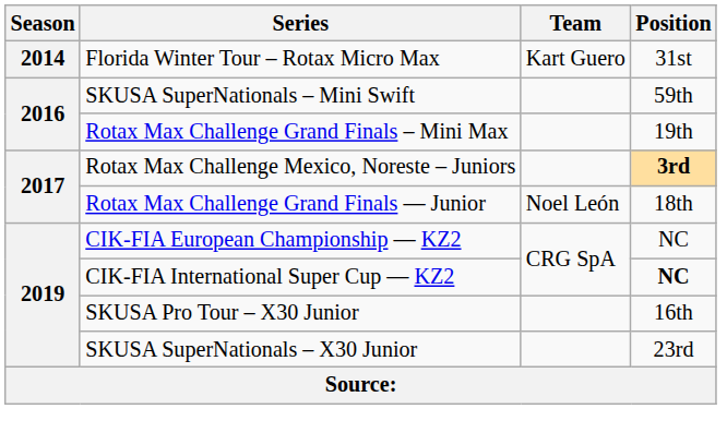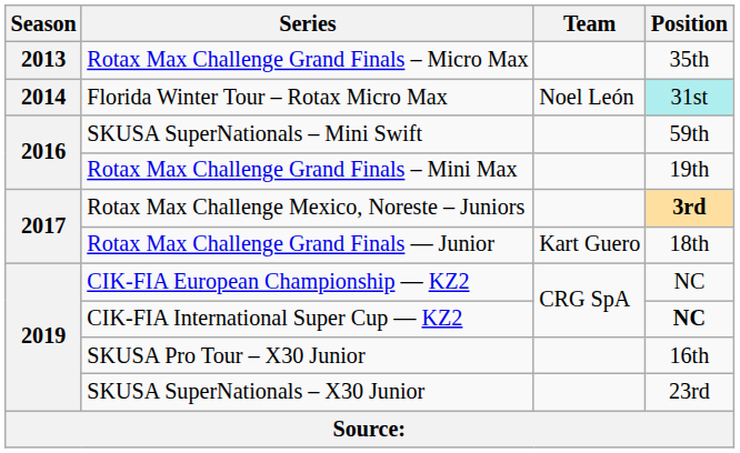+ row: 2013 | Rotax Max Challenge Grand Finals – Micro Max | 35th
Florida Winter Tour – Rotax Micro Max | Team: Kart Guero -> Noel León
Florida Winter Tour – Rotax Micro Max | Position: no background -> paleturquoise background
Rotax Max Challenge Grand Finals — Junior | Team: Noel León -> Kart Guero
